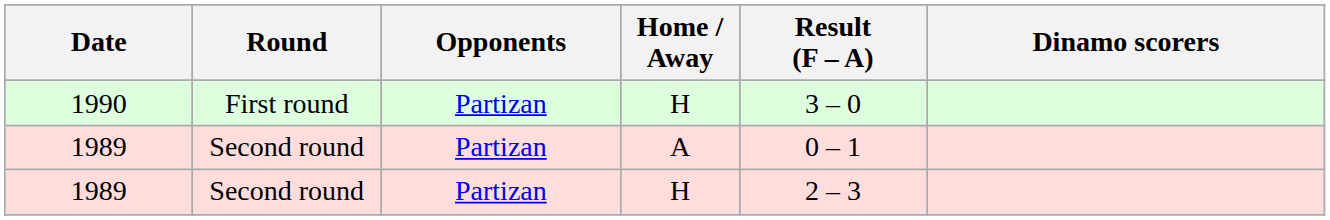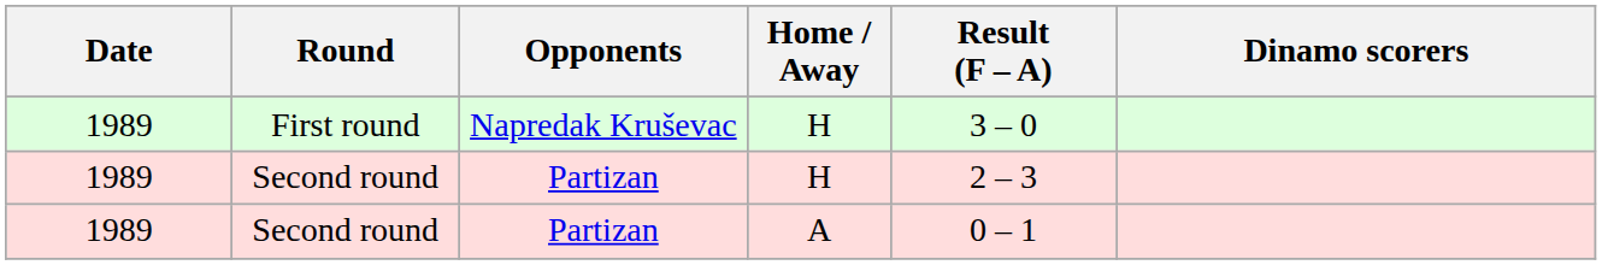First round | Date: 1990 -> 1989
First round | Opponents: Partizan -> Napredak Kruševac
rows swapped: Second round / H <-> Second round / A
